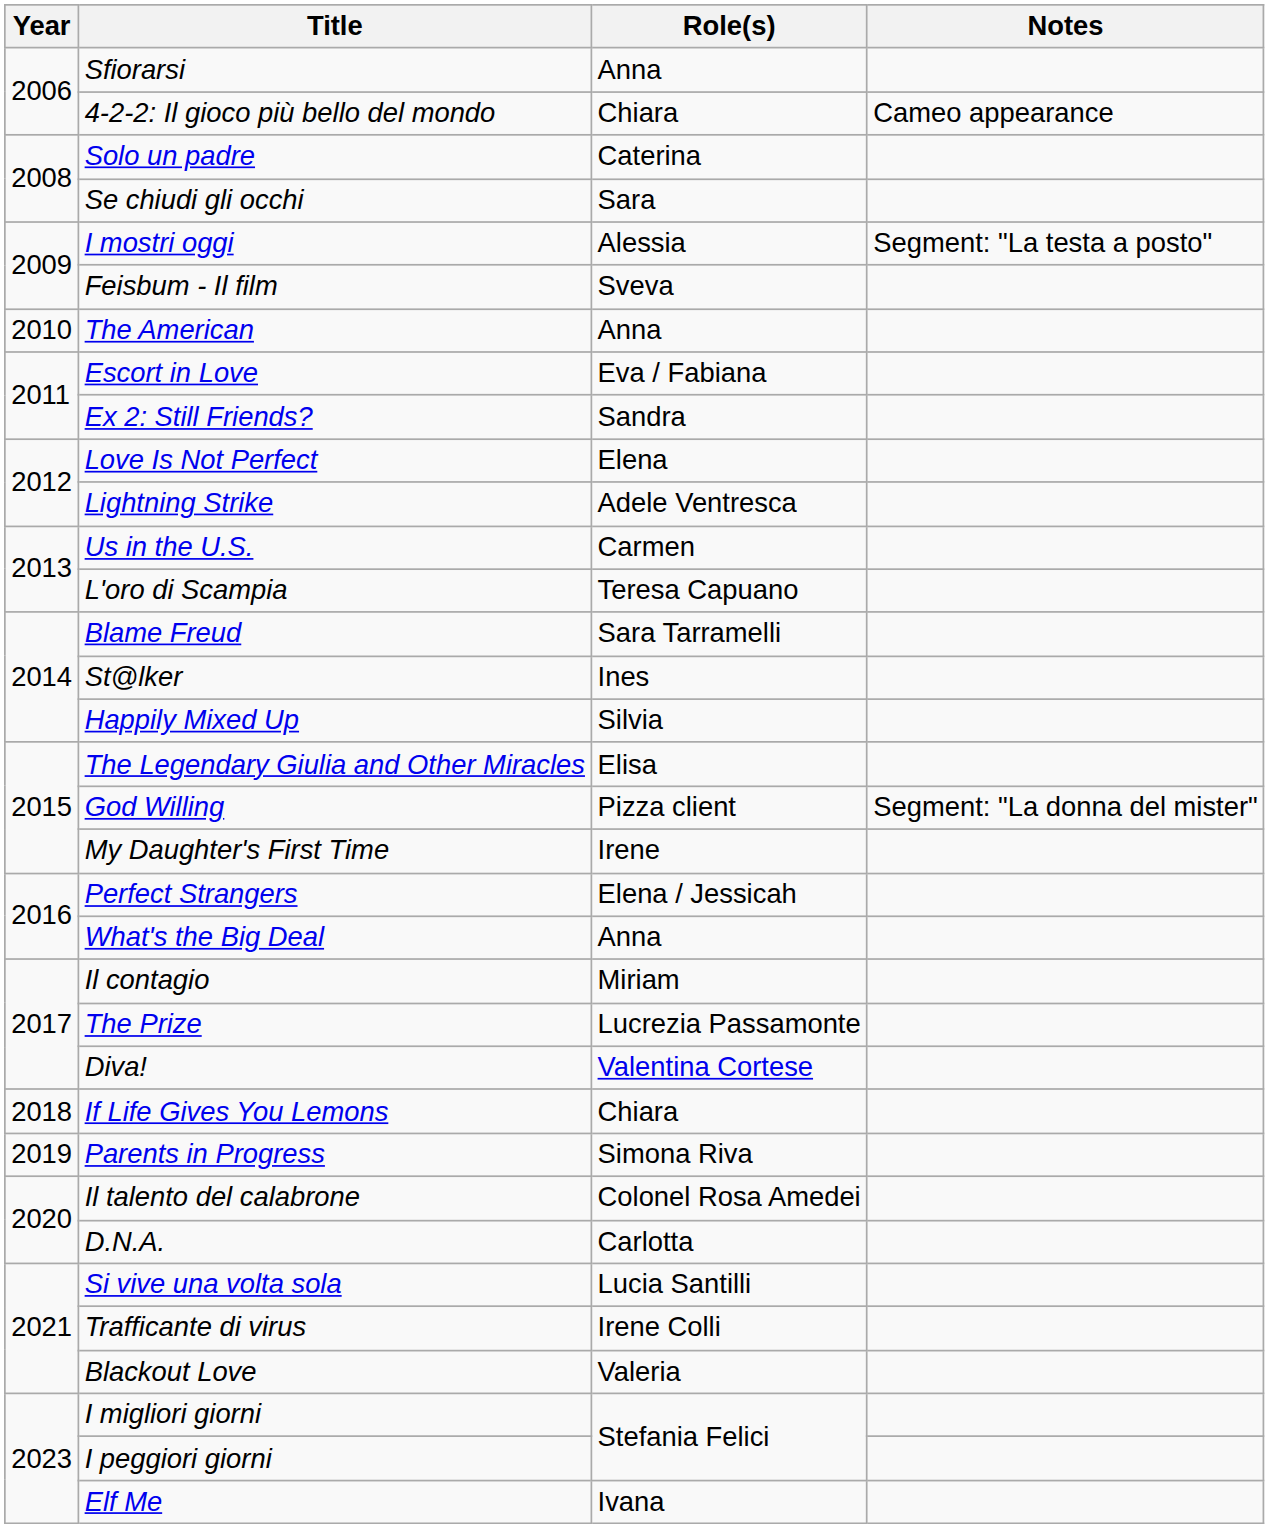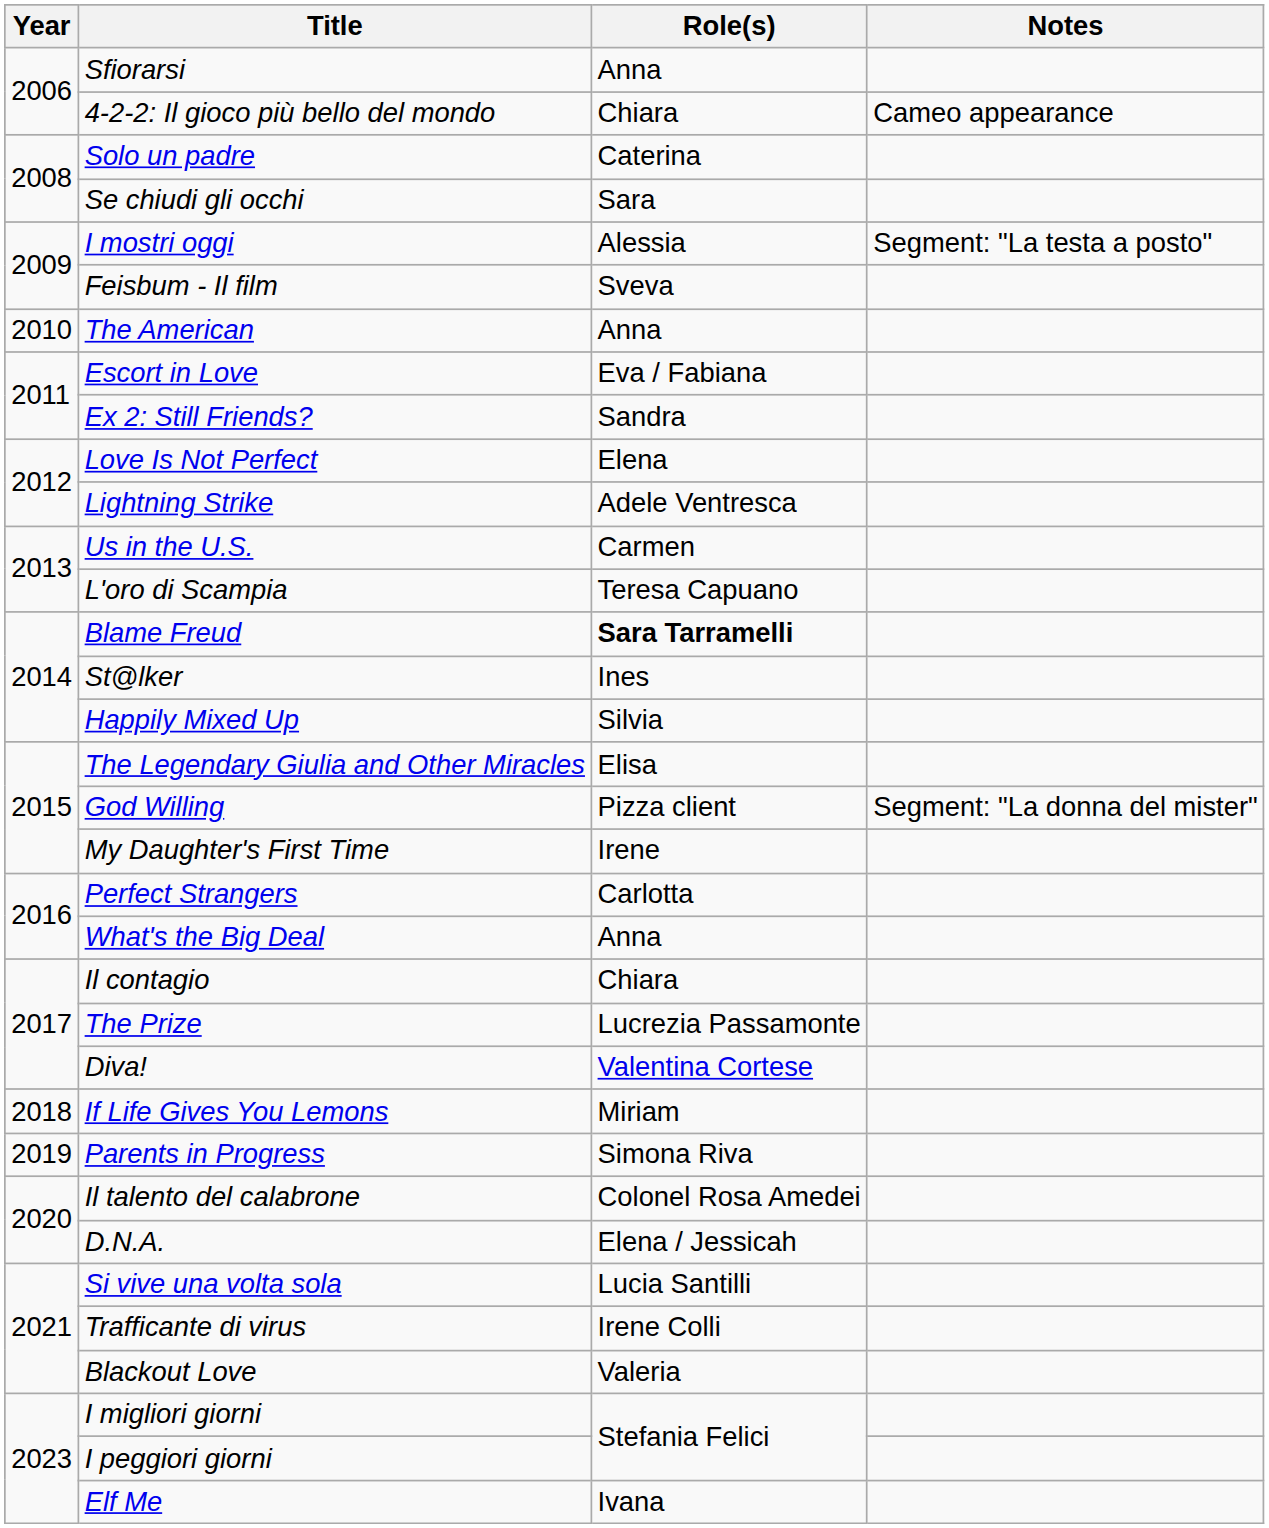Blame Freud | Role(s): normal -> bold
Perfect Strangers | Role(s): Elena / Jessicah -> Carlotta
Il contagio | Role(s): Miriam -> Chiara
If Life Gives You Lemons | Role(s): Chiara -> Miriam
D.N.A. | Role(s): Carlotta -> Elena / Jessicah
